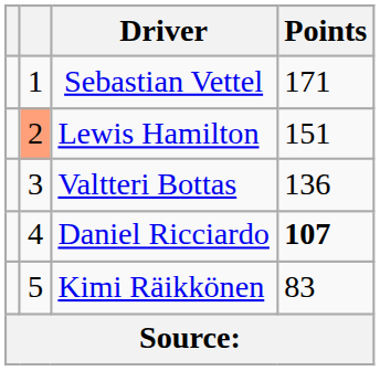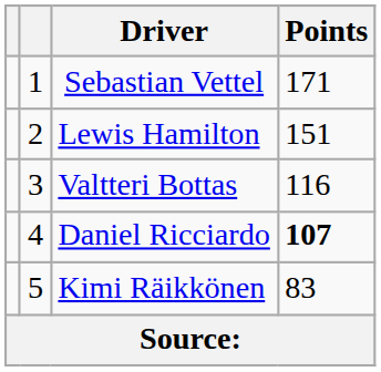Lewis Hamilton | column 2: lightsalmon background -> no background
Valtteri Bottas | Points: 136 -> 116
